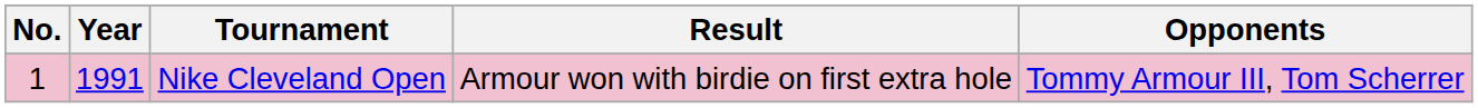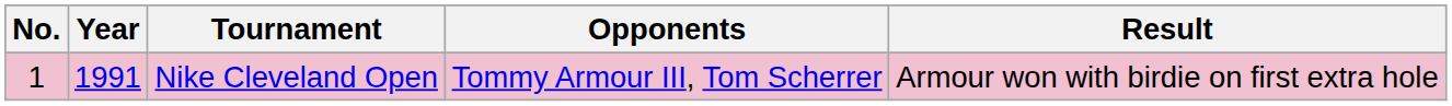columns swapped: Opponents <-> Result
